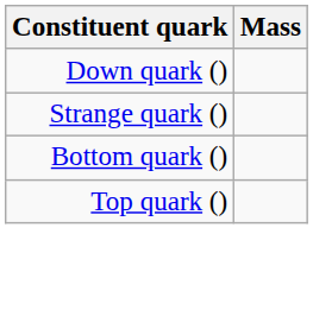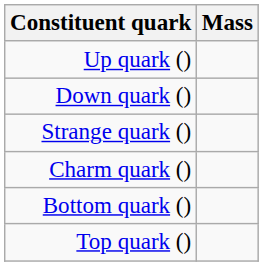+ row: Up quark ()
+ row: Charm quark ()
